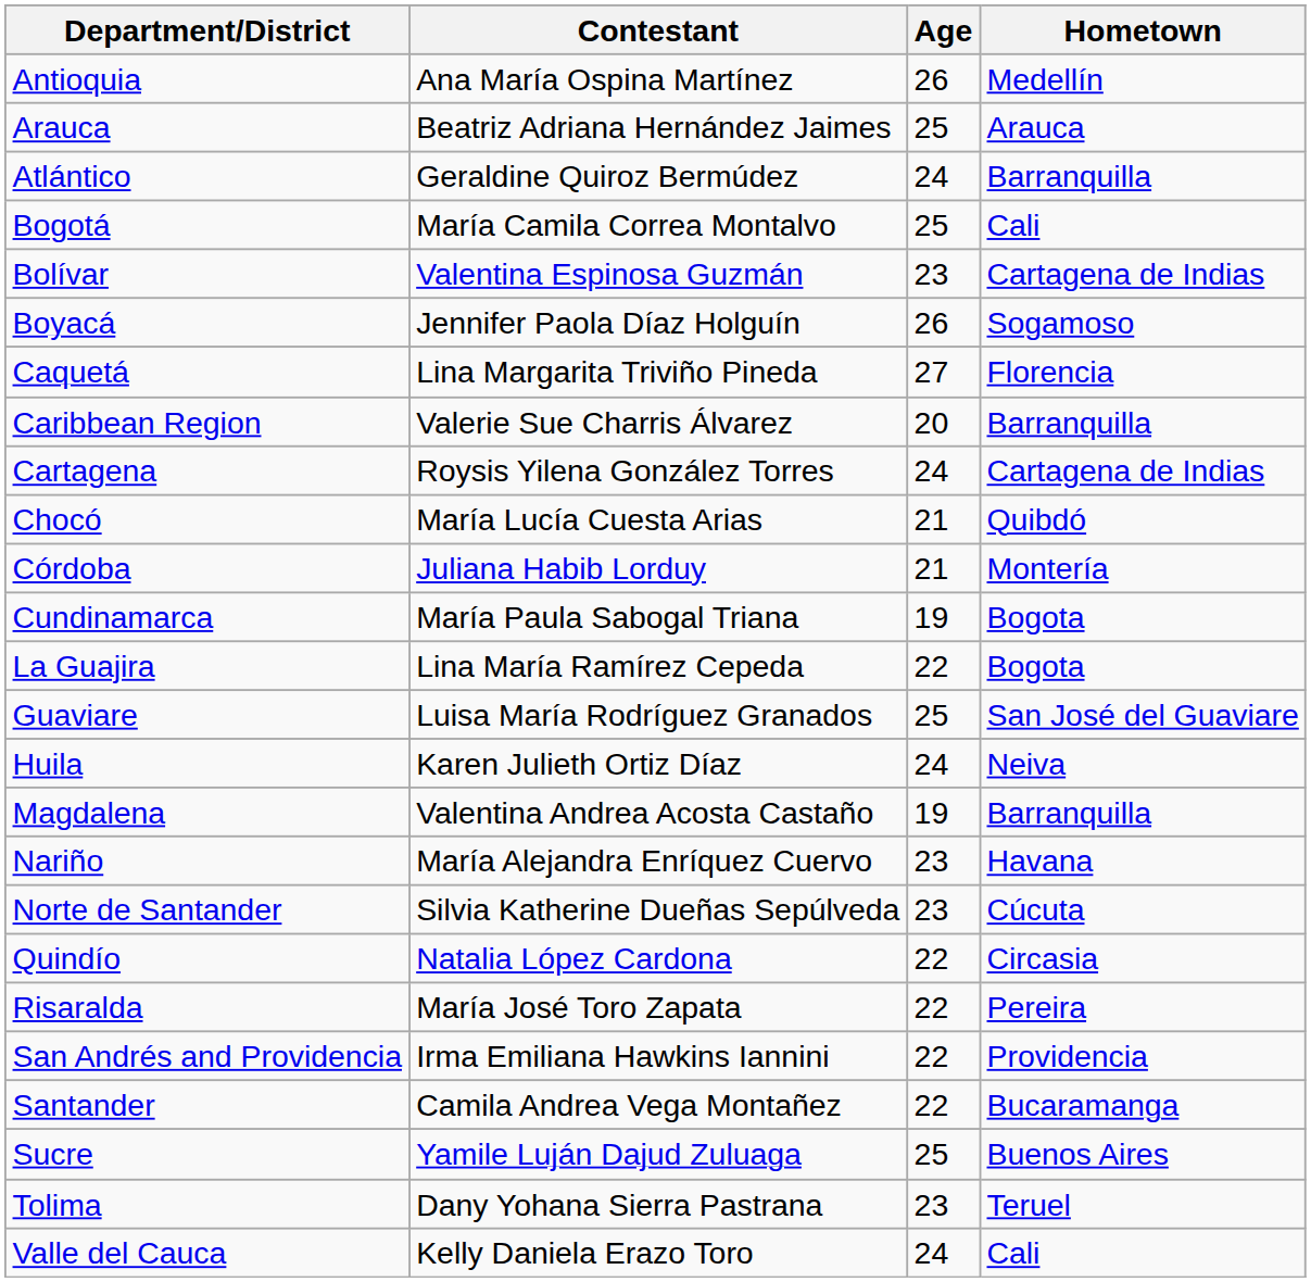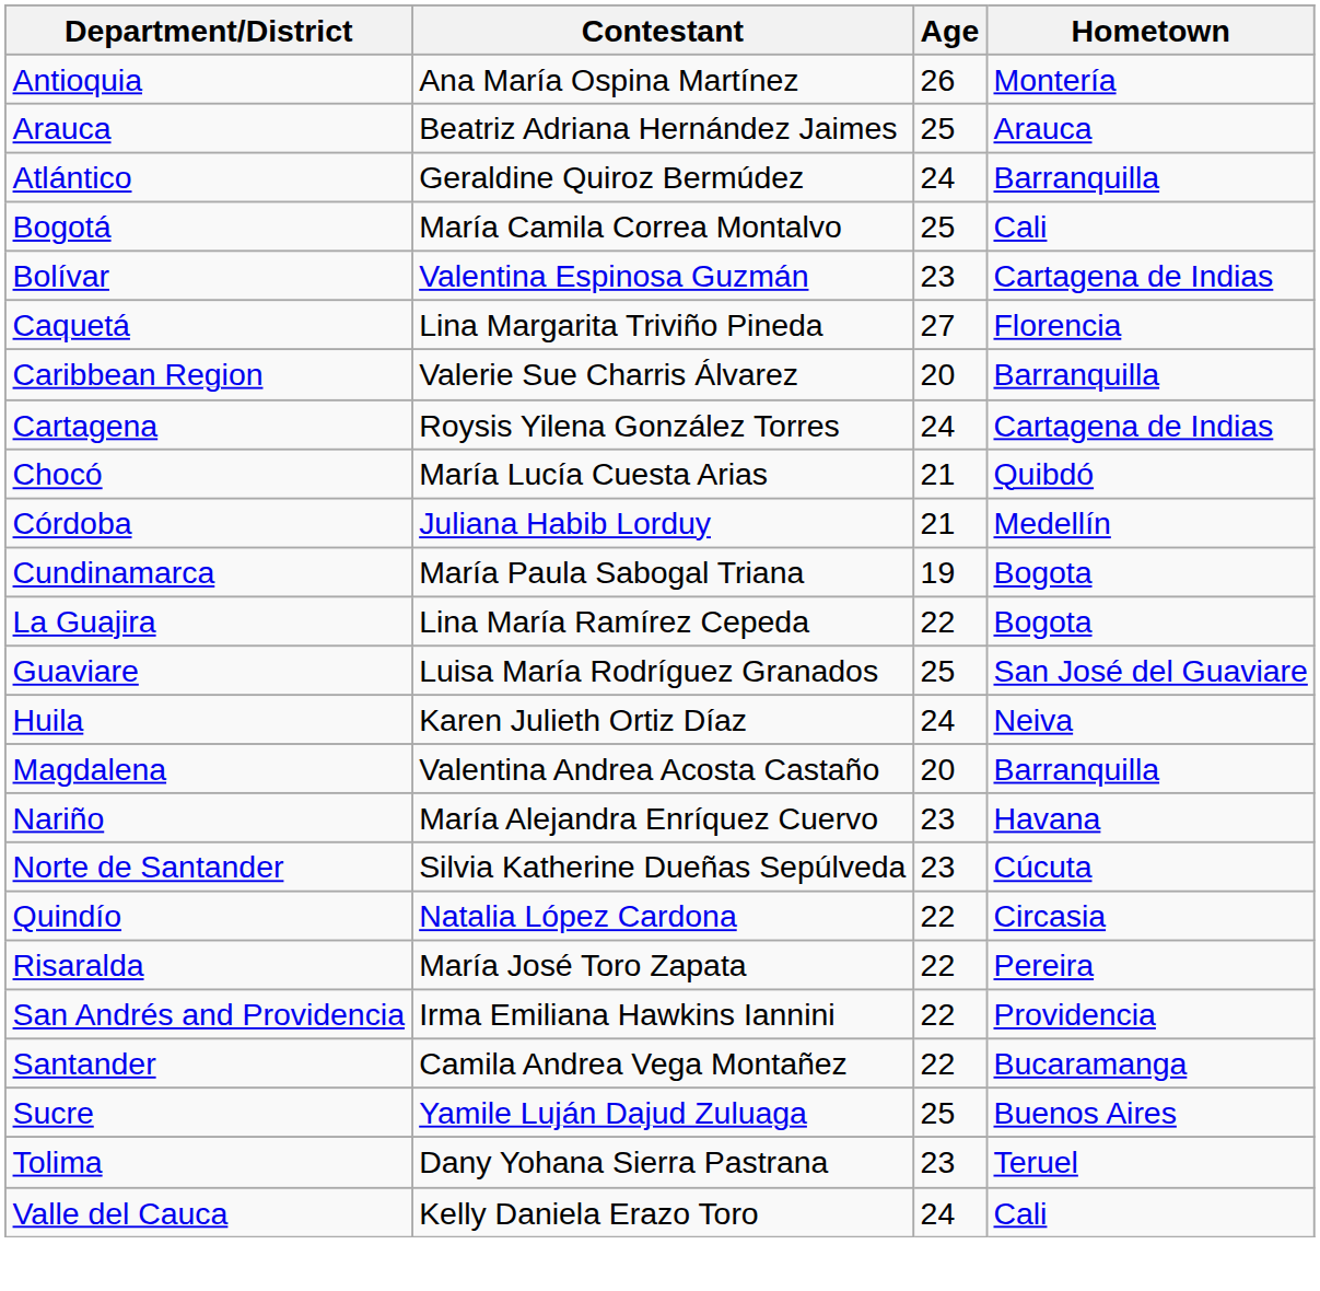Antioquia | Hometown: Medellín -> Montería
- row: Boyacá | Jennifer Paola Díaz Holguín | 26 | Sogamoso
Córdoba | Hometown: Montería -> Medellín
Magdalena | Age: 19 -> 20
